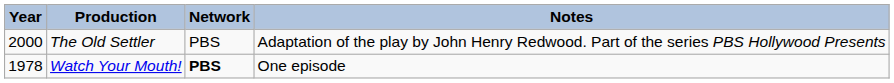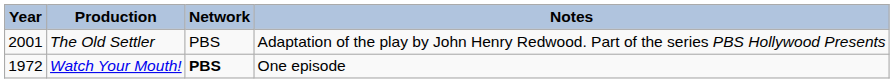The Old Settler | Year: 2000 -> 2001
Watch Your Mouth! | Year: 1978 -> 1972
